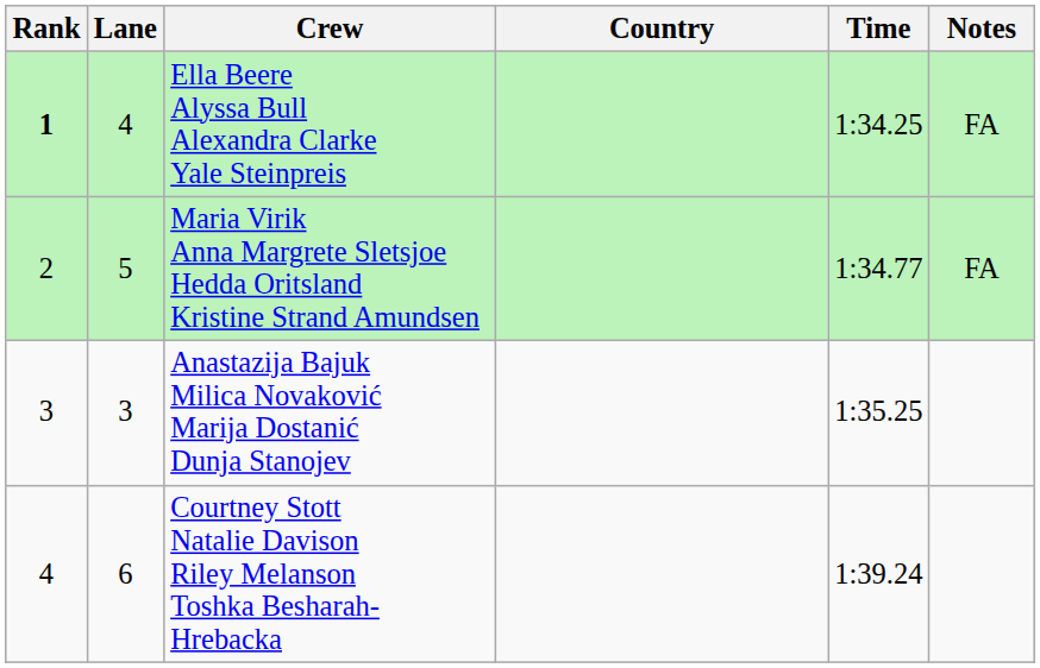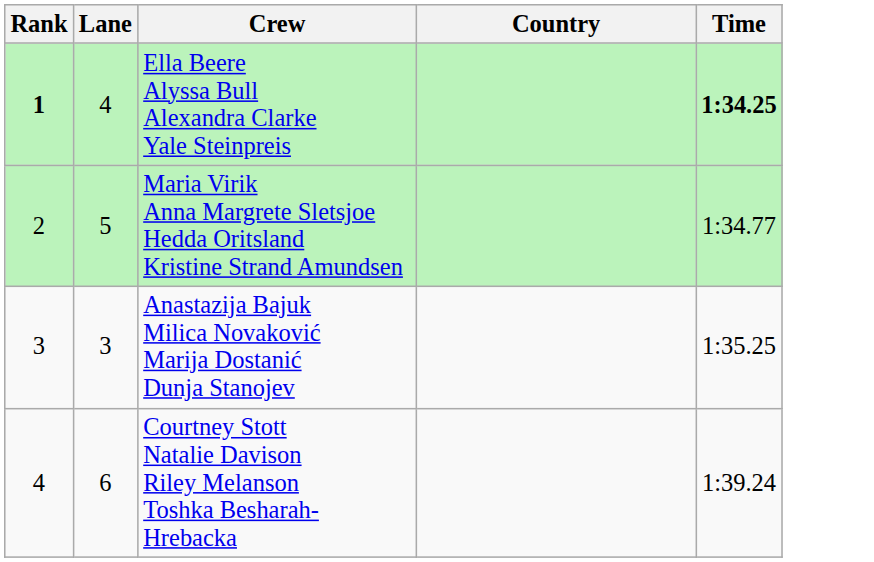- column: Notes | FA | FA
Ella Beere Alyssa Bull Alexandra Clarke Yale Steinpreis | Time: normal -> bold
